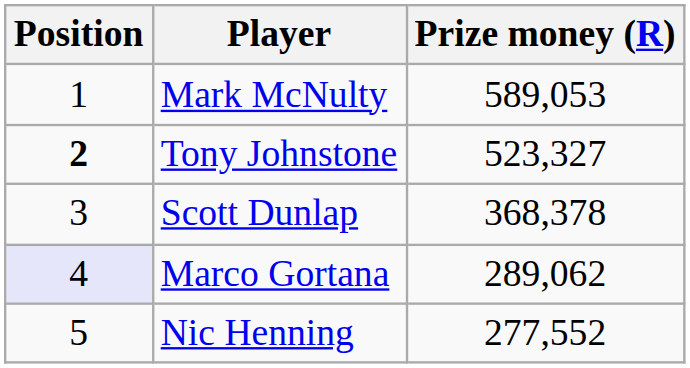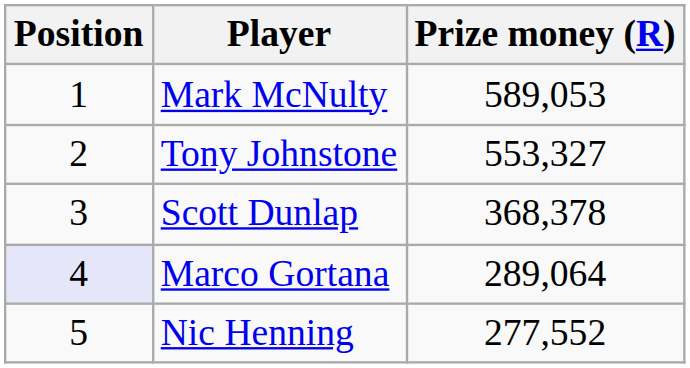Tony Johnstone | Position: bold -> normal
Tony Johnstone | Prize money (R): 523,327 -> 553,327
Marco Gortana | Prize money (R): 289,062 -> 289,064
